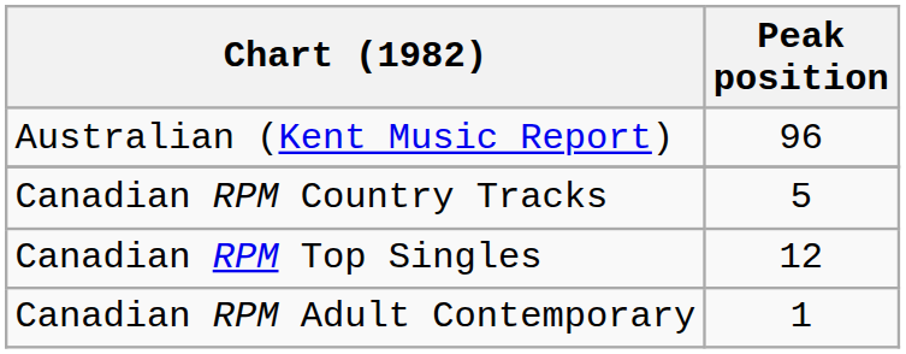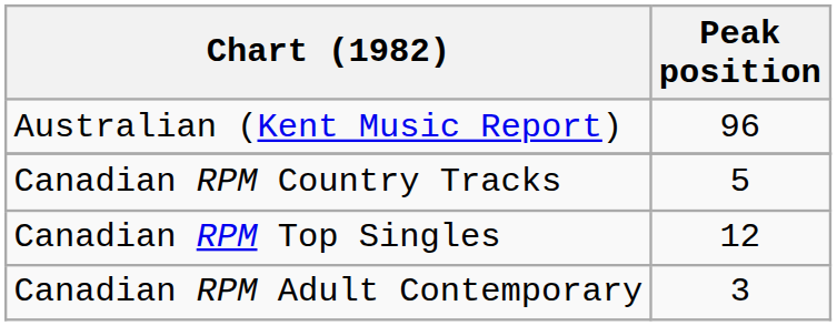Canadian RPM Adult Contemporary | Peak position: 1 -> 3
